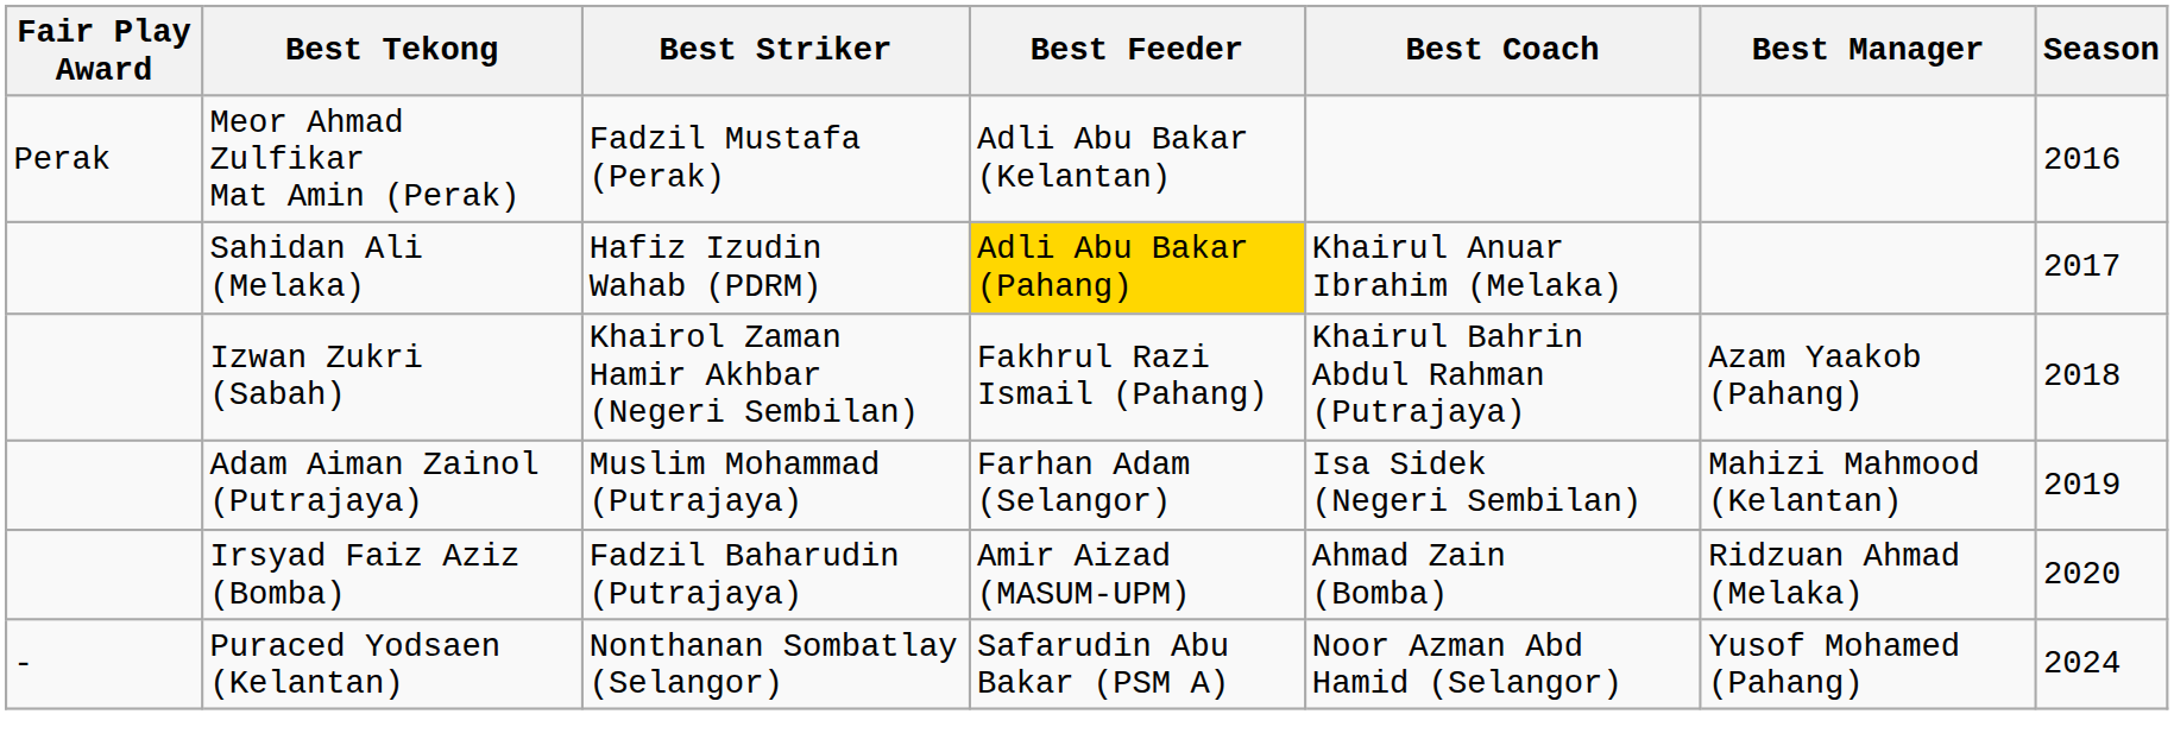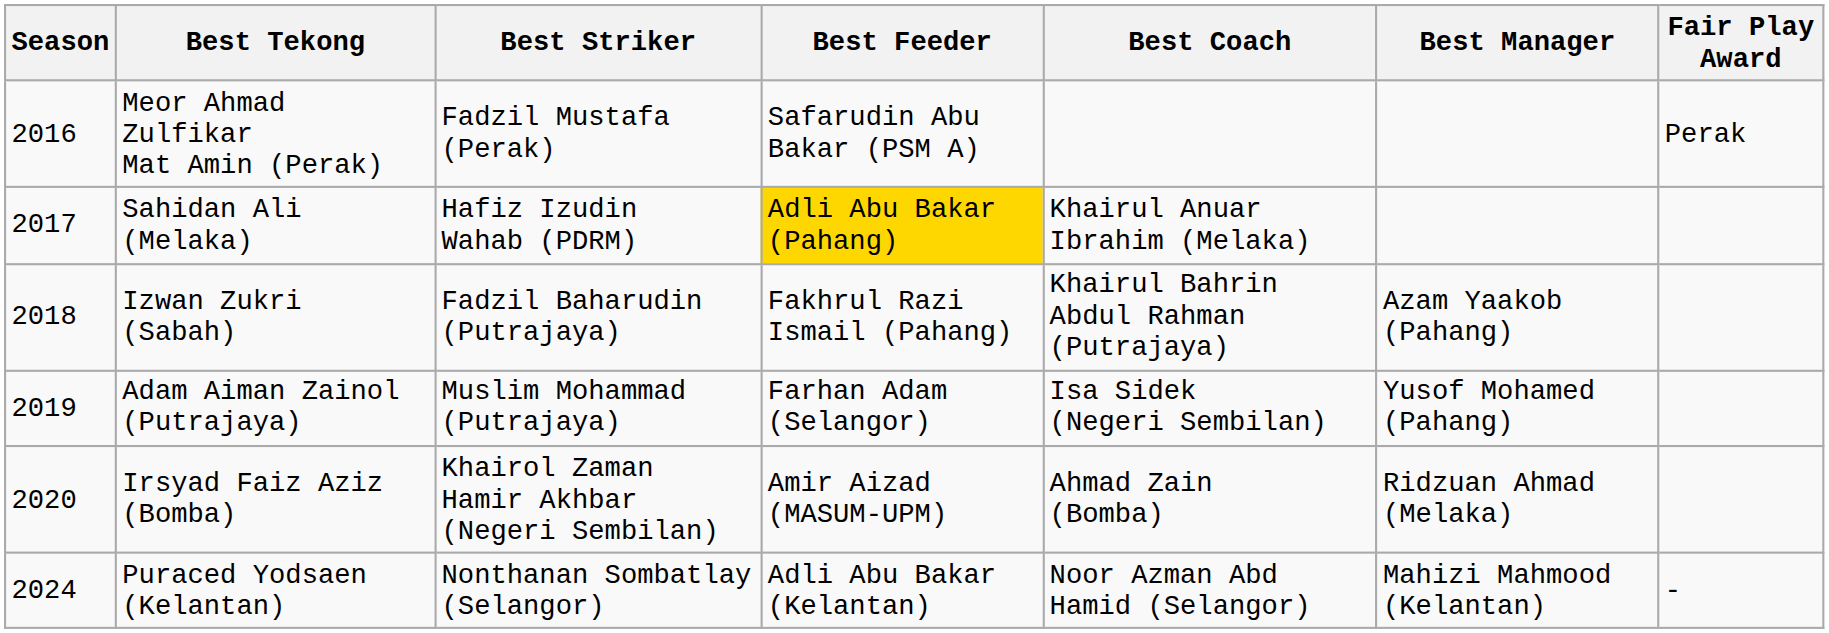columns swapped: Season <-> Fair Play Award
Meor Ahmad Zulfikar Mat Amin (Perak) | Best Feeder: Adli Abu Bakar (Kelantan) -> Safarudin Abu Bakar (PSM A)
Izwan Zukri (Sabah) | Best Striker: Khairol Zaman Hamir Akhbar (Negeri Sembilan) -> Fadzil Baharudin (Putrajaya)
Adam Aiman Zainol (Putrajaya) | Best Manager: Mahizi Mahmood (Kelantan) -> Yusof Mohamed (Pahang)
Irsyad Faiz Aziz (Bomba) | Best Striker: Fadzil Baharudin (Putrajaya) -> Khairol Zaman Hamir Akhbar (Negeri Sembilan)
Puraced Yodsaen (Kelantan) | Best Feeder: Safarudin Abu Bakar (PSM A) -> Adli Abu Bakar (Kelantan)
Puraced Yodsaen (Kelantan) | Best Manager: Yusof Mohamed (Pahang) -> Mahizi Mahmood (Kelantan)
